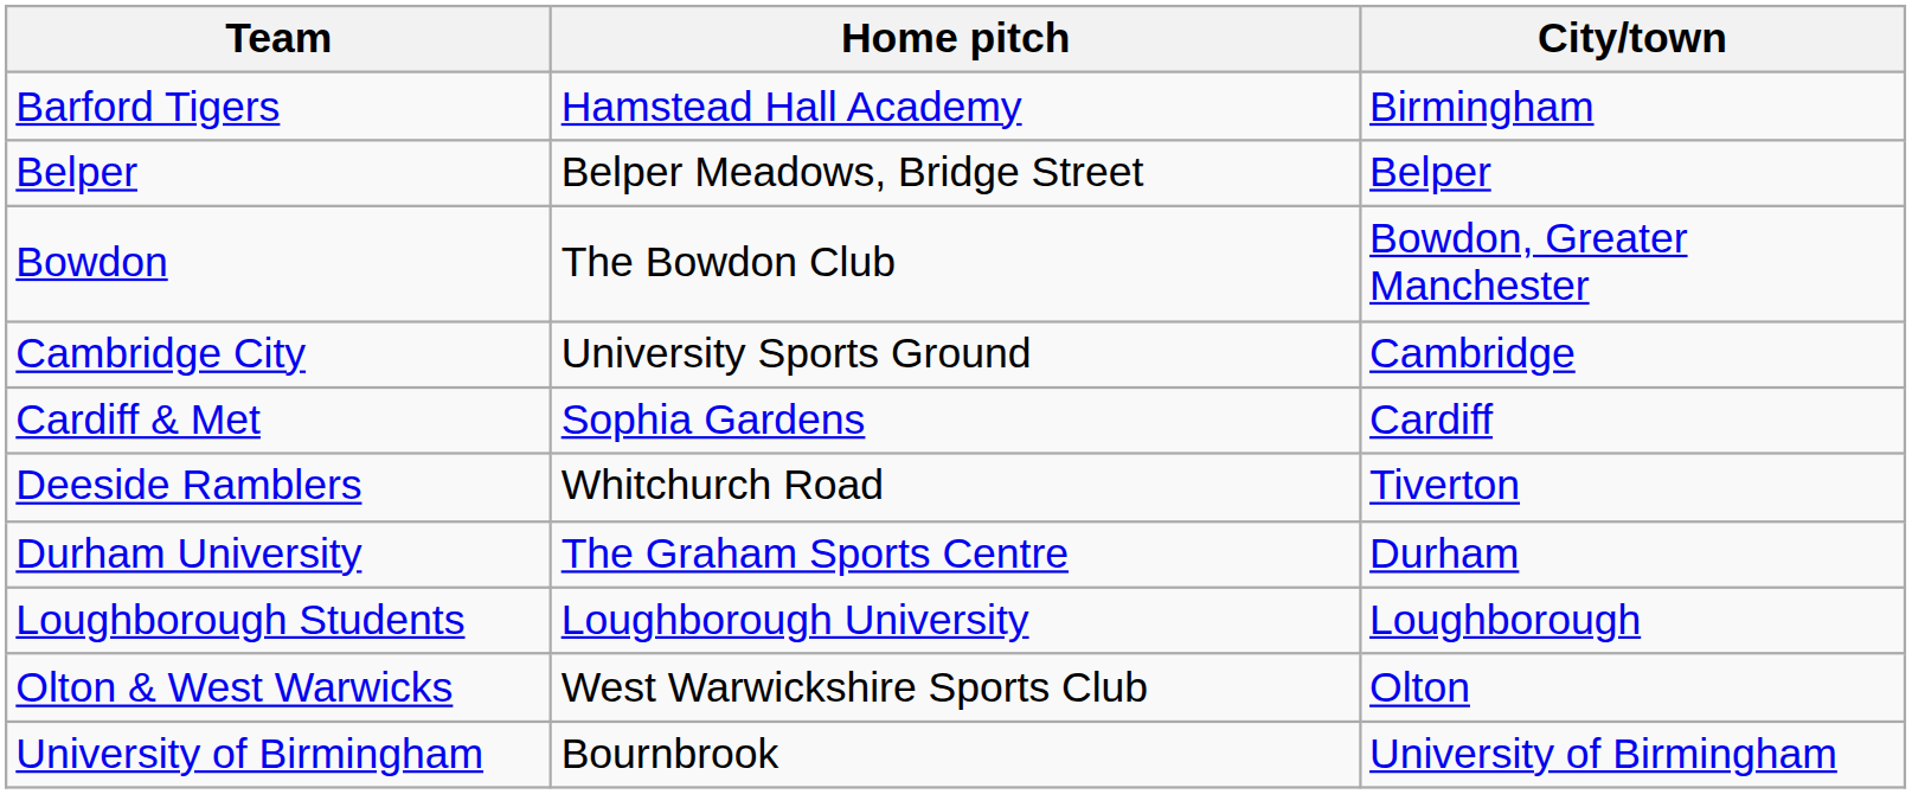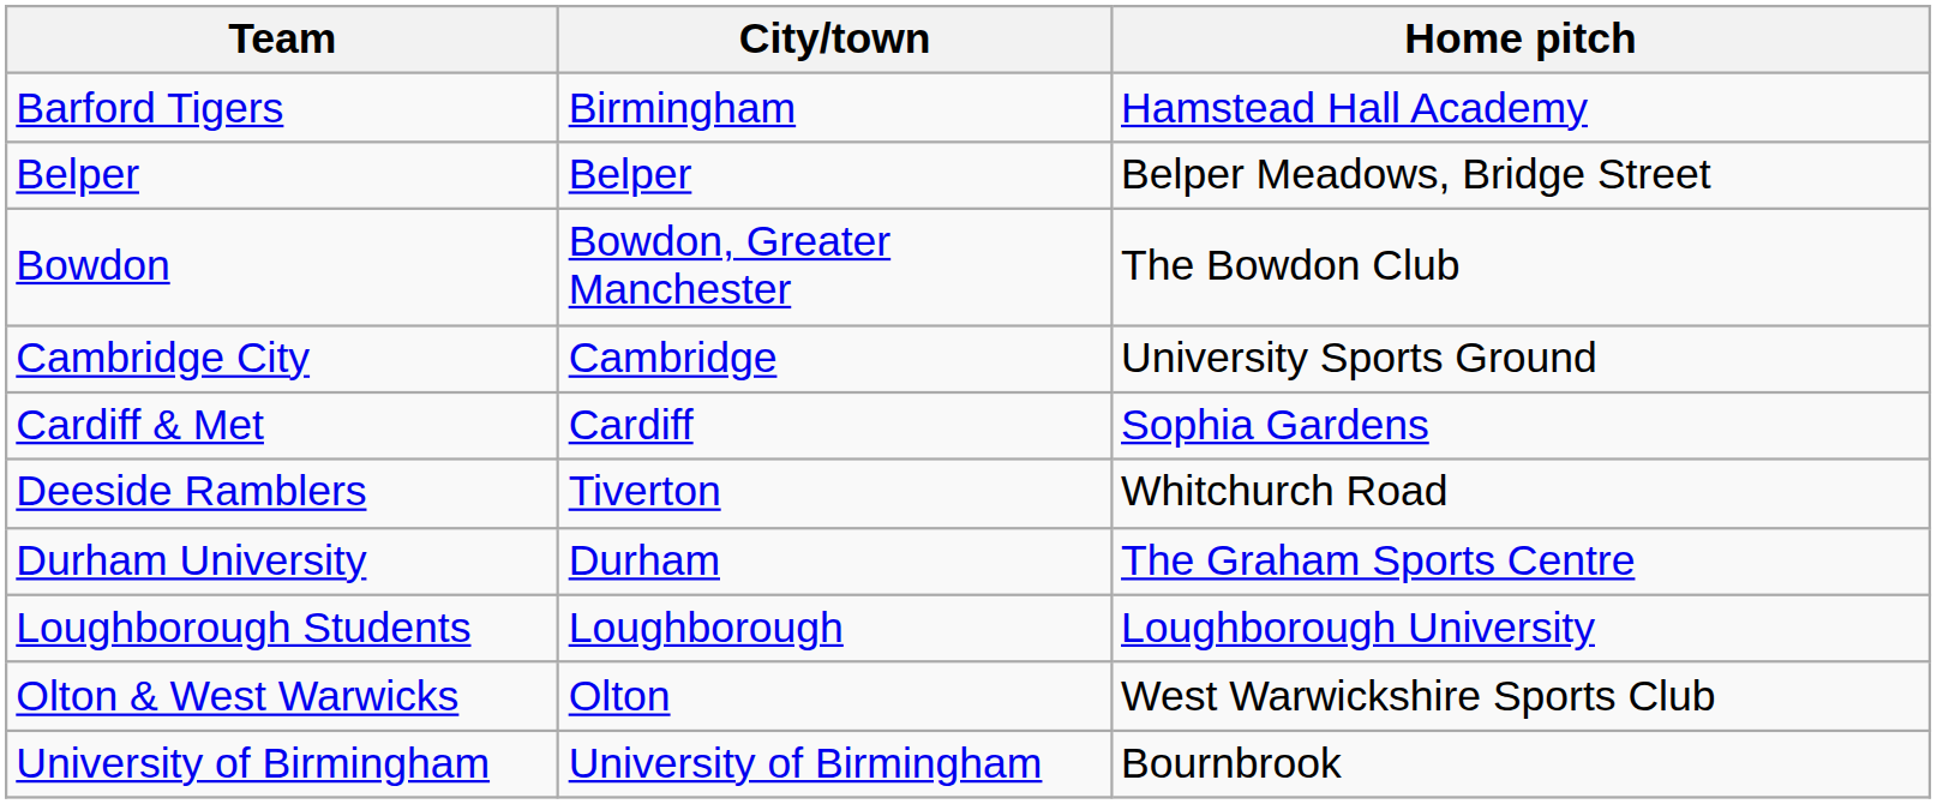columns swapped: City/town <-> Home pitch
